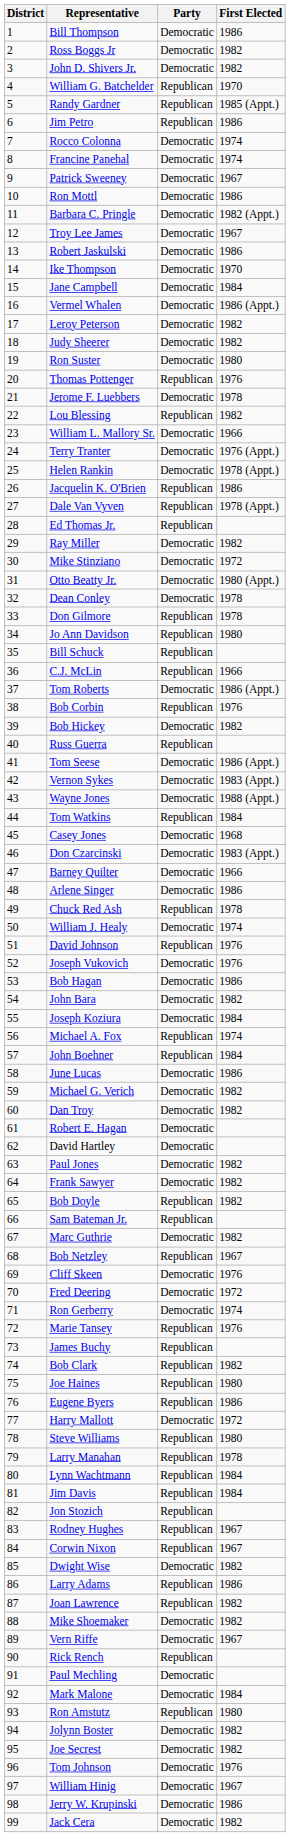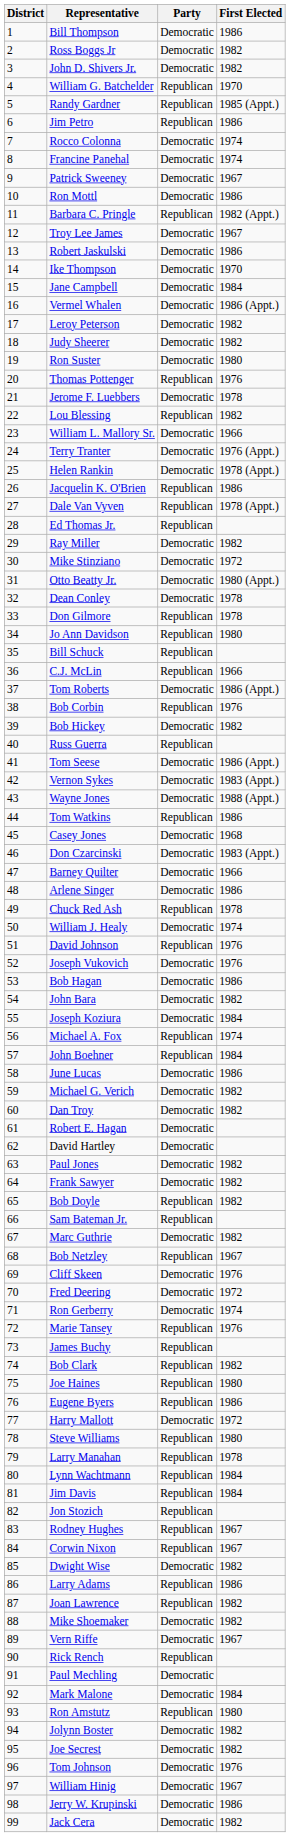Barbara C. Pringle | Party: Democratic -> Republican
Tom Watkins | First Elected: 1984 -> 1986
